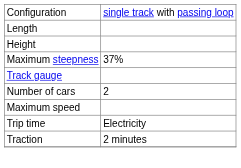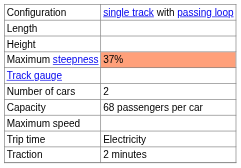Maximum steepness | column 2: no background -> lightsalmon background
+ row: Capacity | 68 passengers per car
